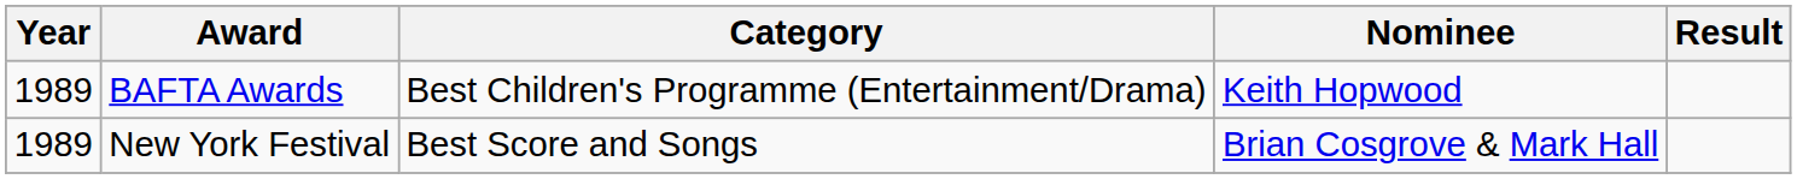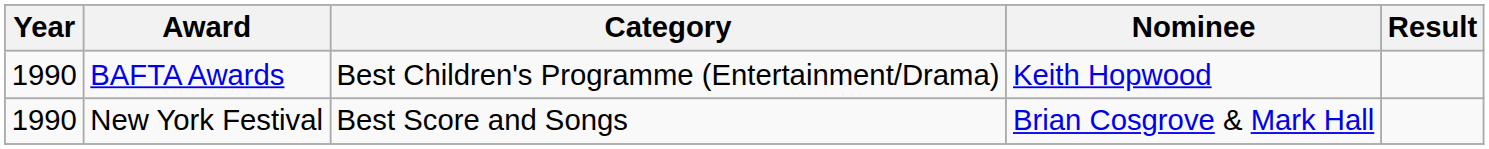BAFTA Awards | Year: 1989 -> 1990
New York Festival | Year: 1989 -> 1990
